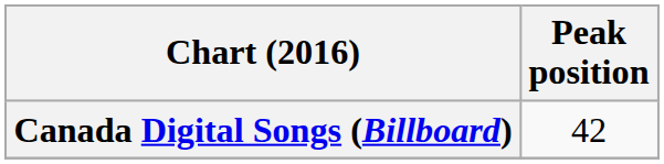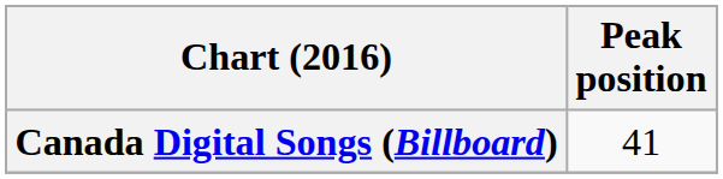Canada Digital Songs (Billboard) | Peak position: 42 -> 41
